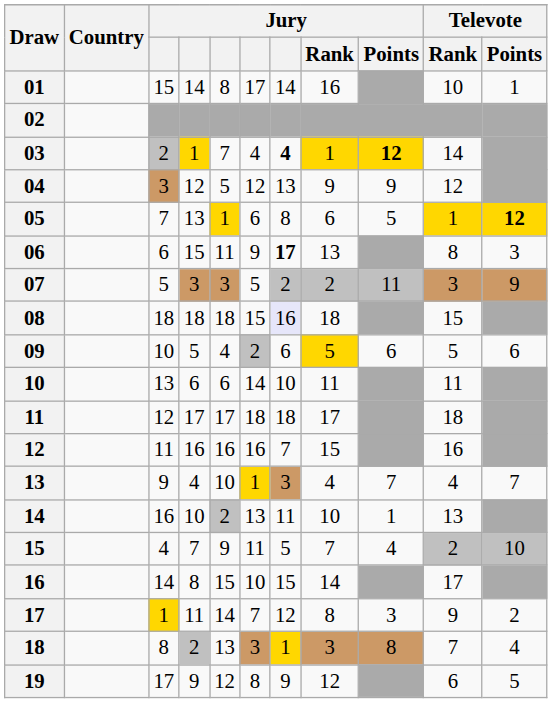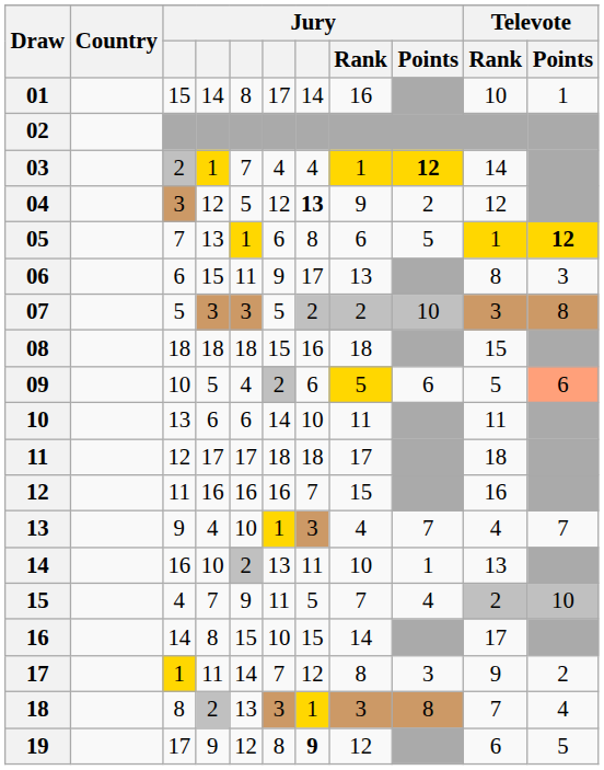03 | column 7: bold -> normal
04 | column 7: normal -> bold
04 | Jury / Points: 9 -> 2
06 | column 7: bold -> normal
07 | Jury / Points: 11 -> 10
07 | Televote / Points: 9 -> 8
08 | column 7: lavender background -> no background
09 | Televote / Points: no background -> lightsalmon background
19 | column 7: normal -> bold
